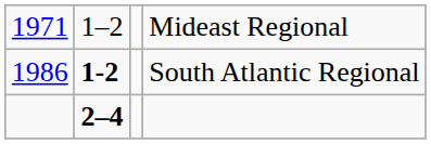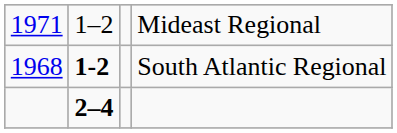South Atlantic Regional | column 1: 1986 -> 1968
